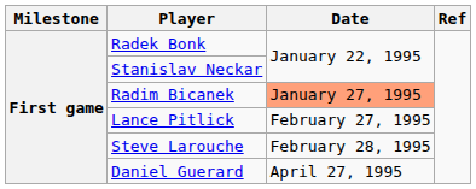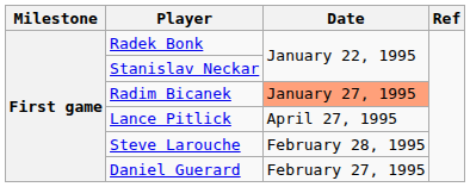Lance Pitlick | Date: February 27, 1995 -> April 27, 1995
Daniel Guerard | Date: April 27, 1995 -> February 27, 1995
